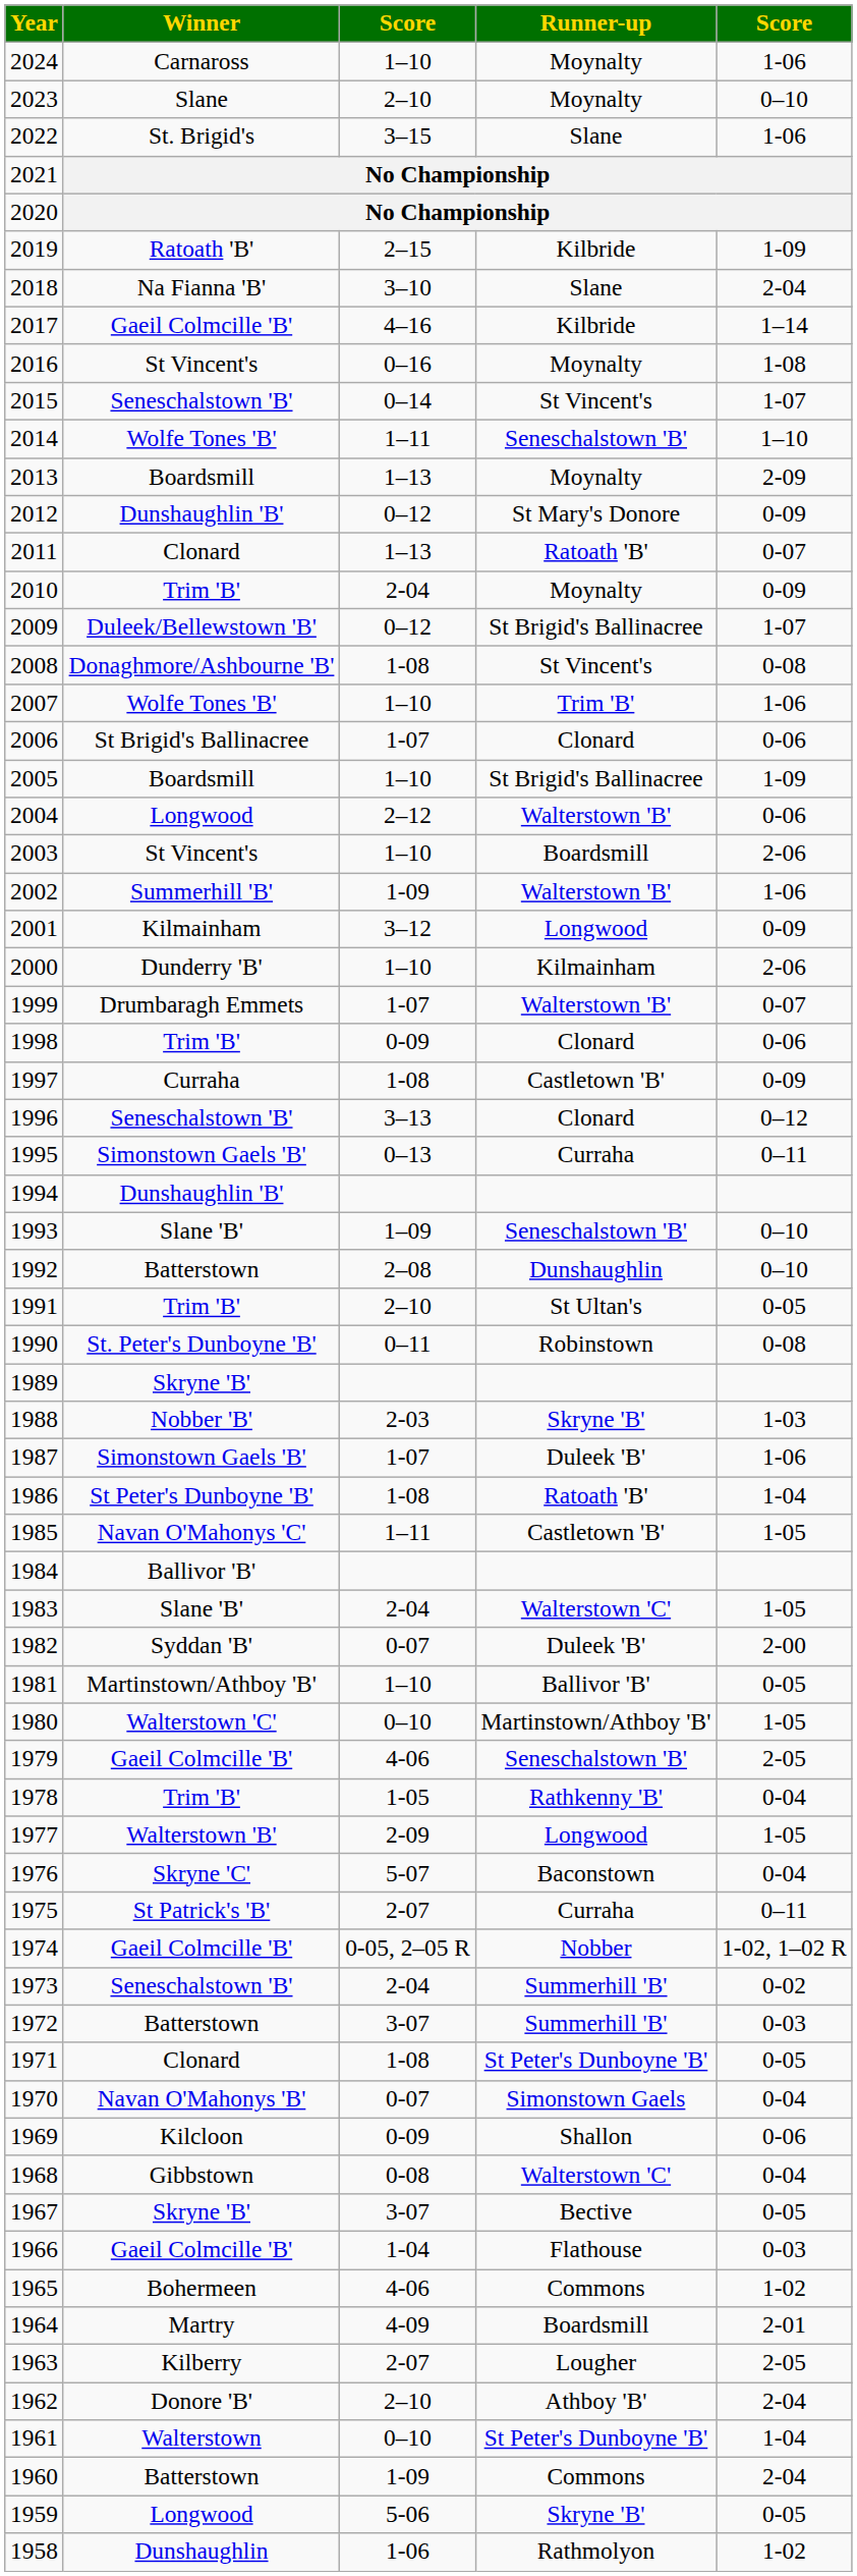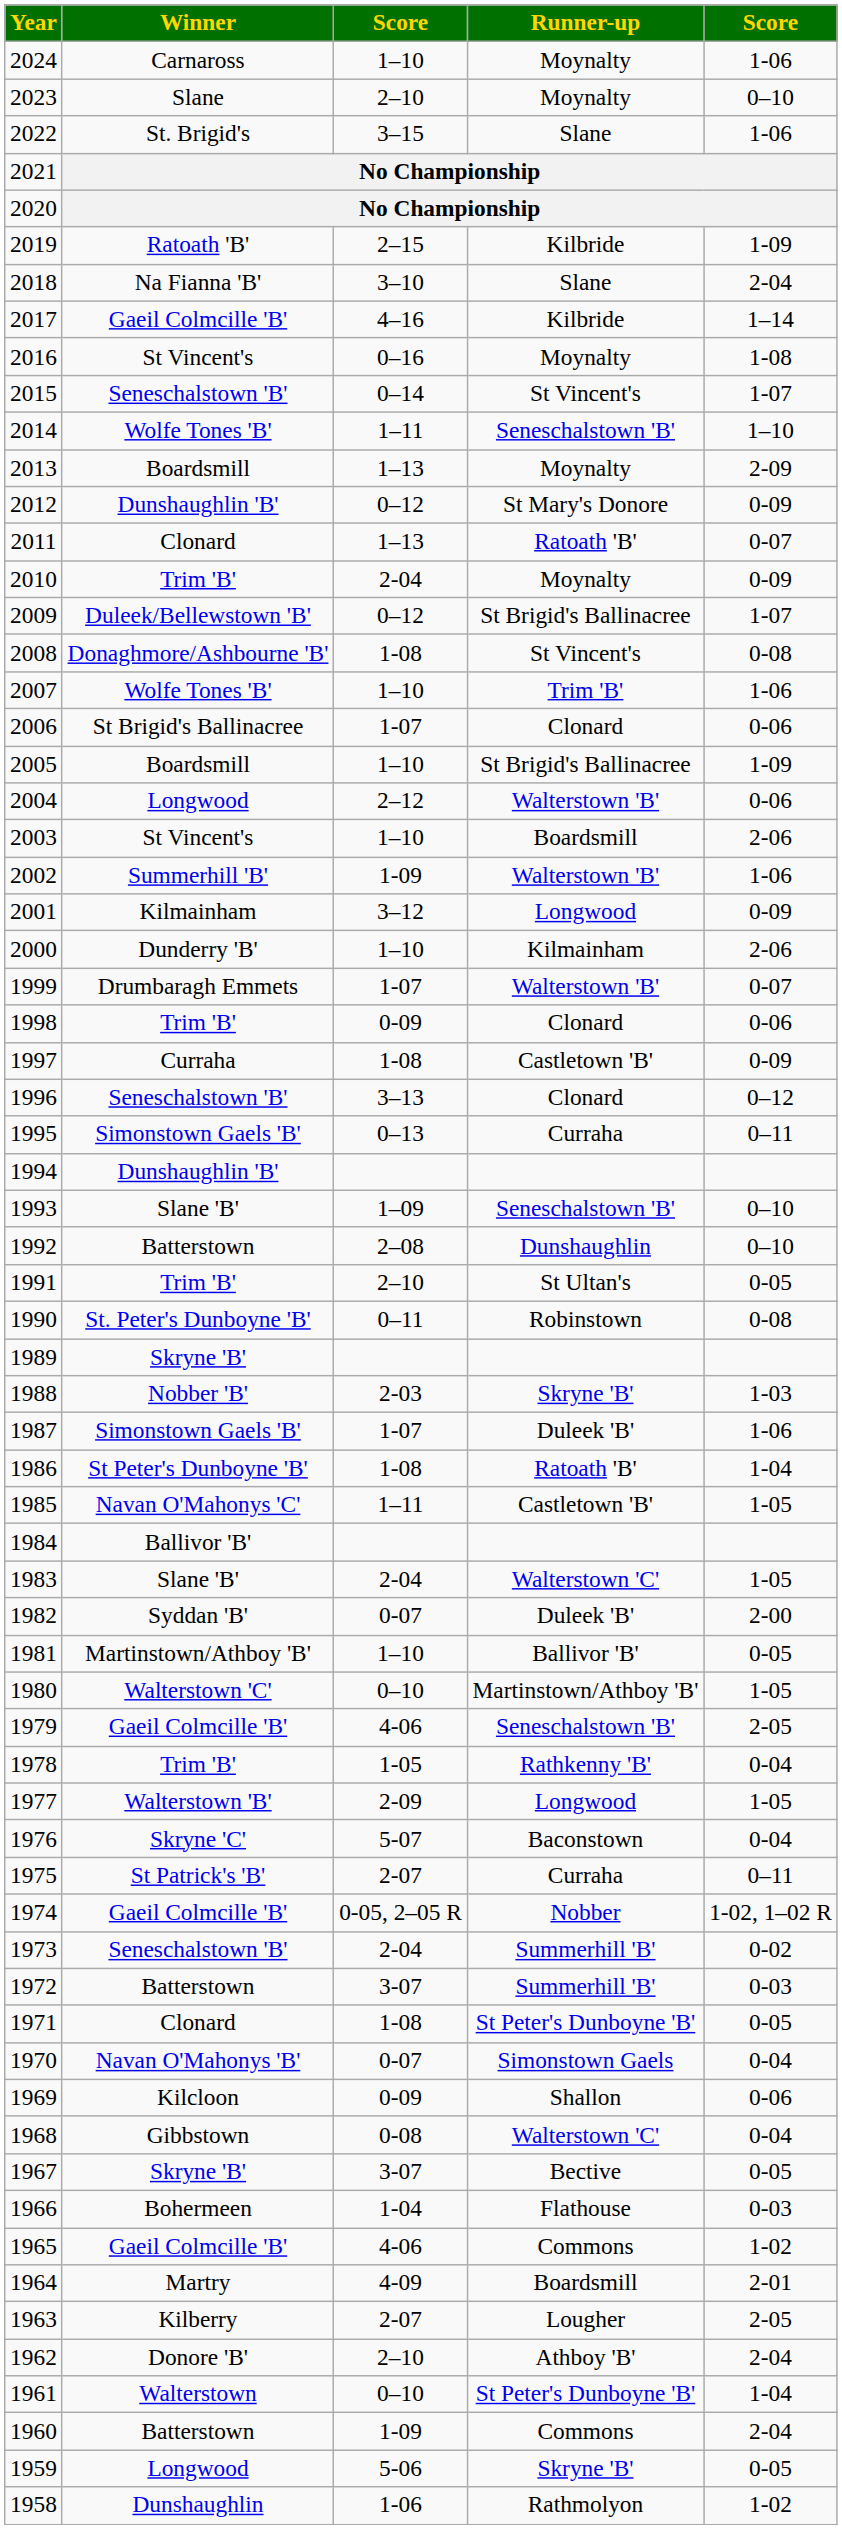1966 | Winner: Gaeil Colmcille 'B' -> Bohermeen
1965 | Winner: Bohermeen -> Gaeil Colmcille 'B'
